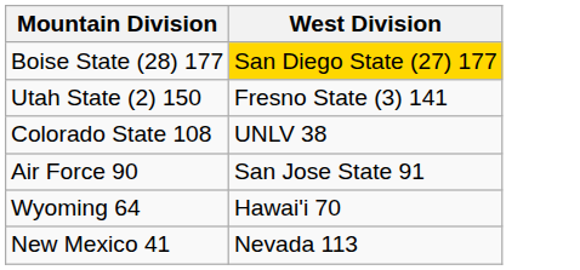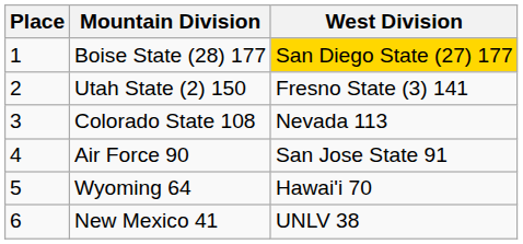+ column: Place | 1 | 2 | 3 | 4 | 5 | 6
Colorado State 108 | West Division: UNLV 38 -> Nevada 113
New Mexico 41 | West Division: Nevada 113 -> UNLV 38
